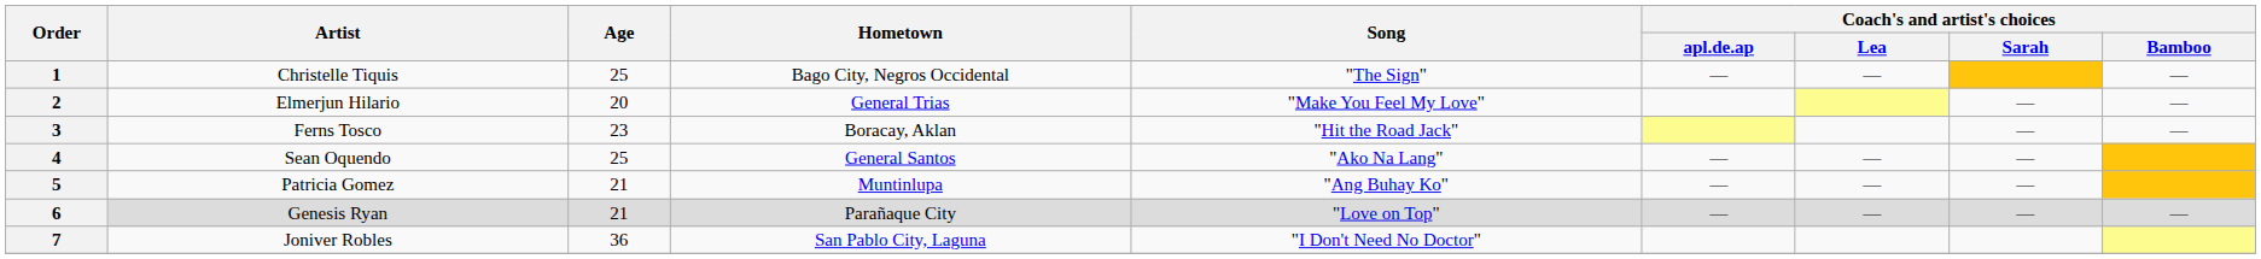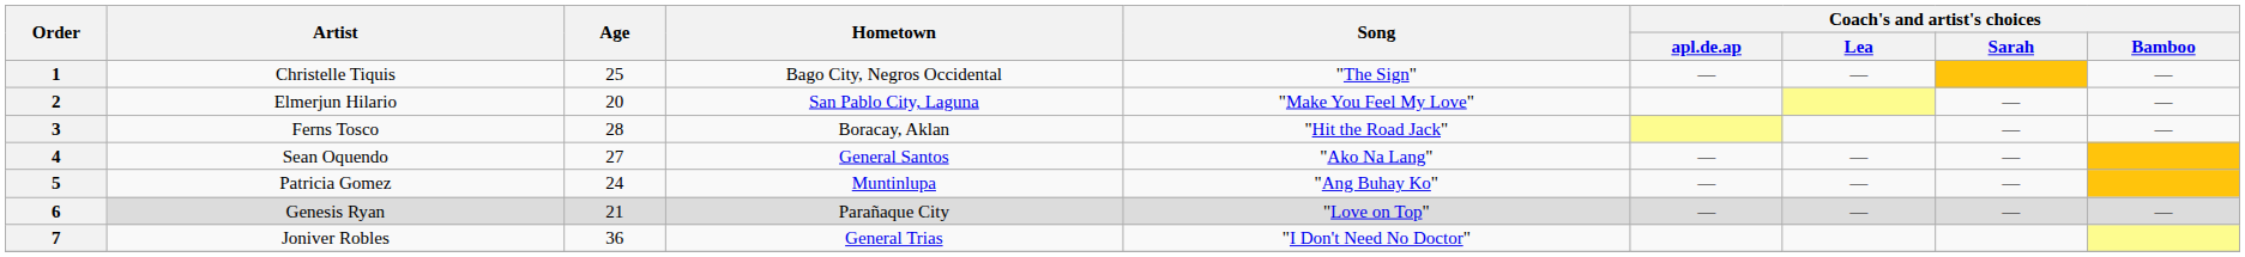2 | Hometown: General Trias -> San Pablo City, Laguna
3 | Age: 23 -> 28
4 | Age: 25 -> 27
5 | Age: 21 -> 24
7 | Hometown: San Pablo City, Laguna -> General Trias
